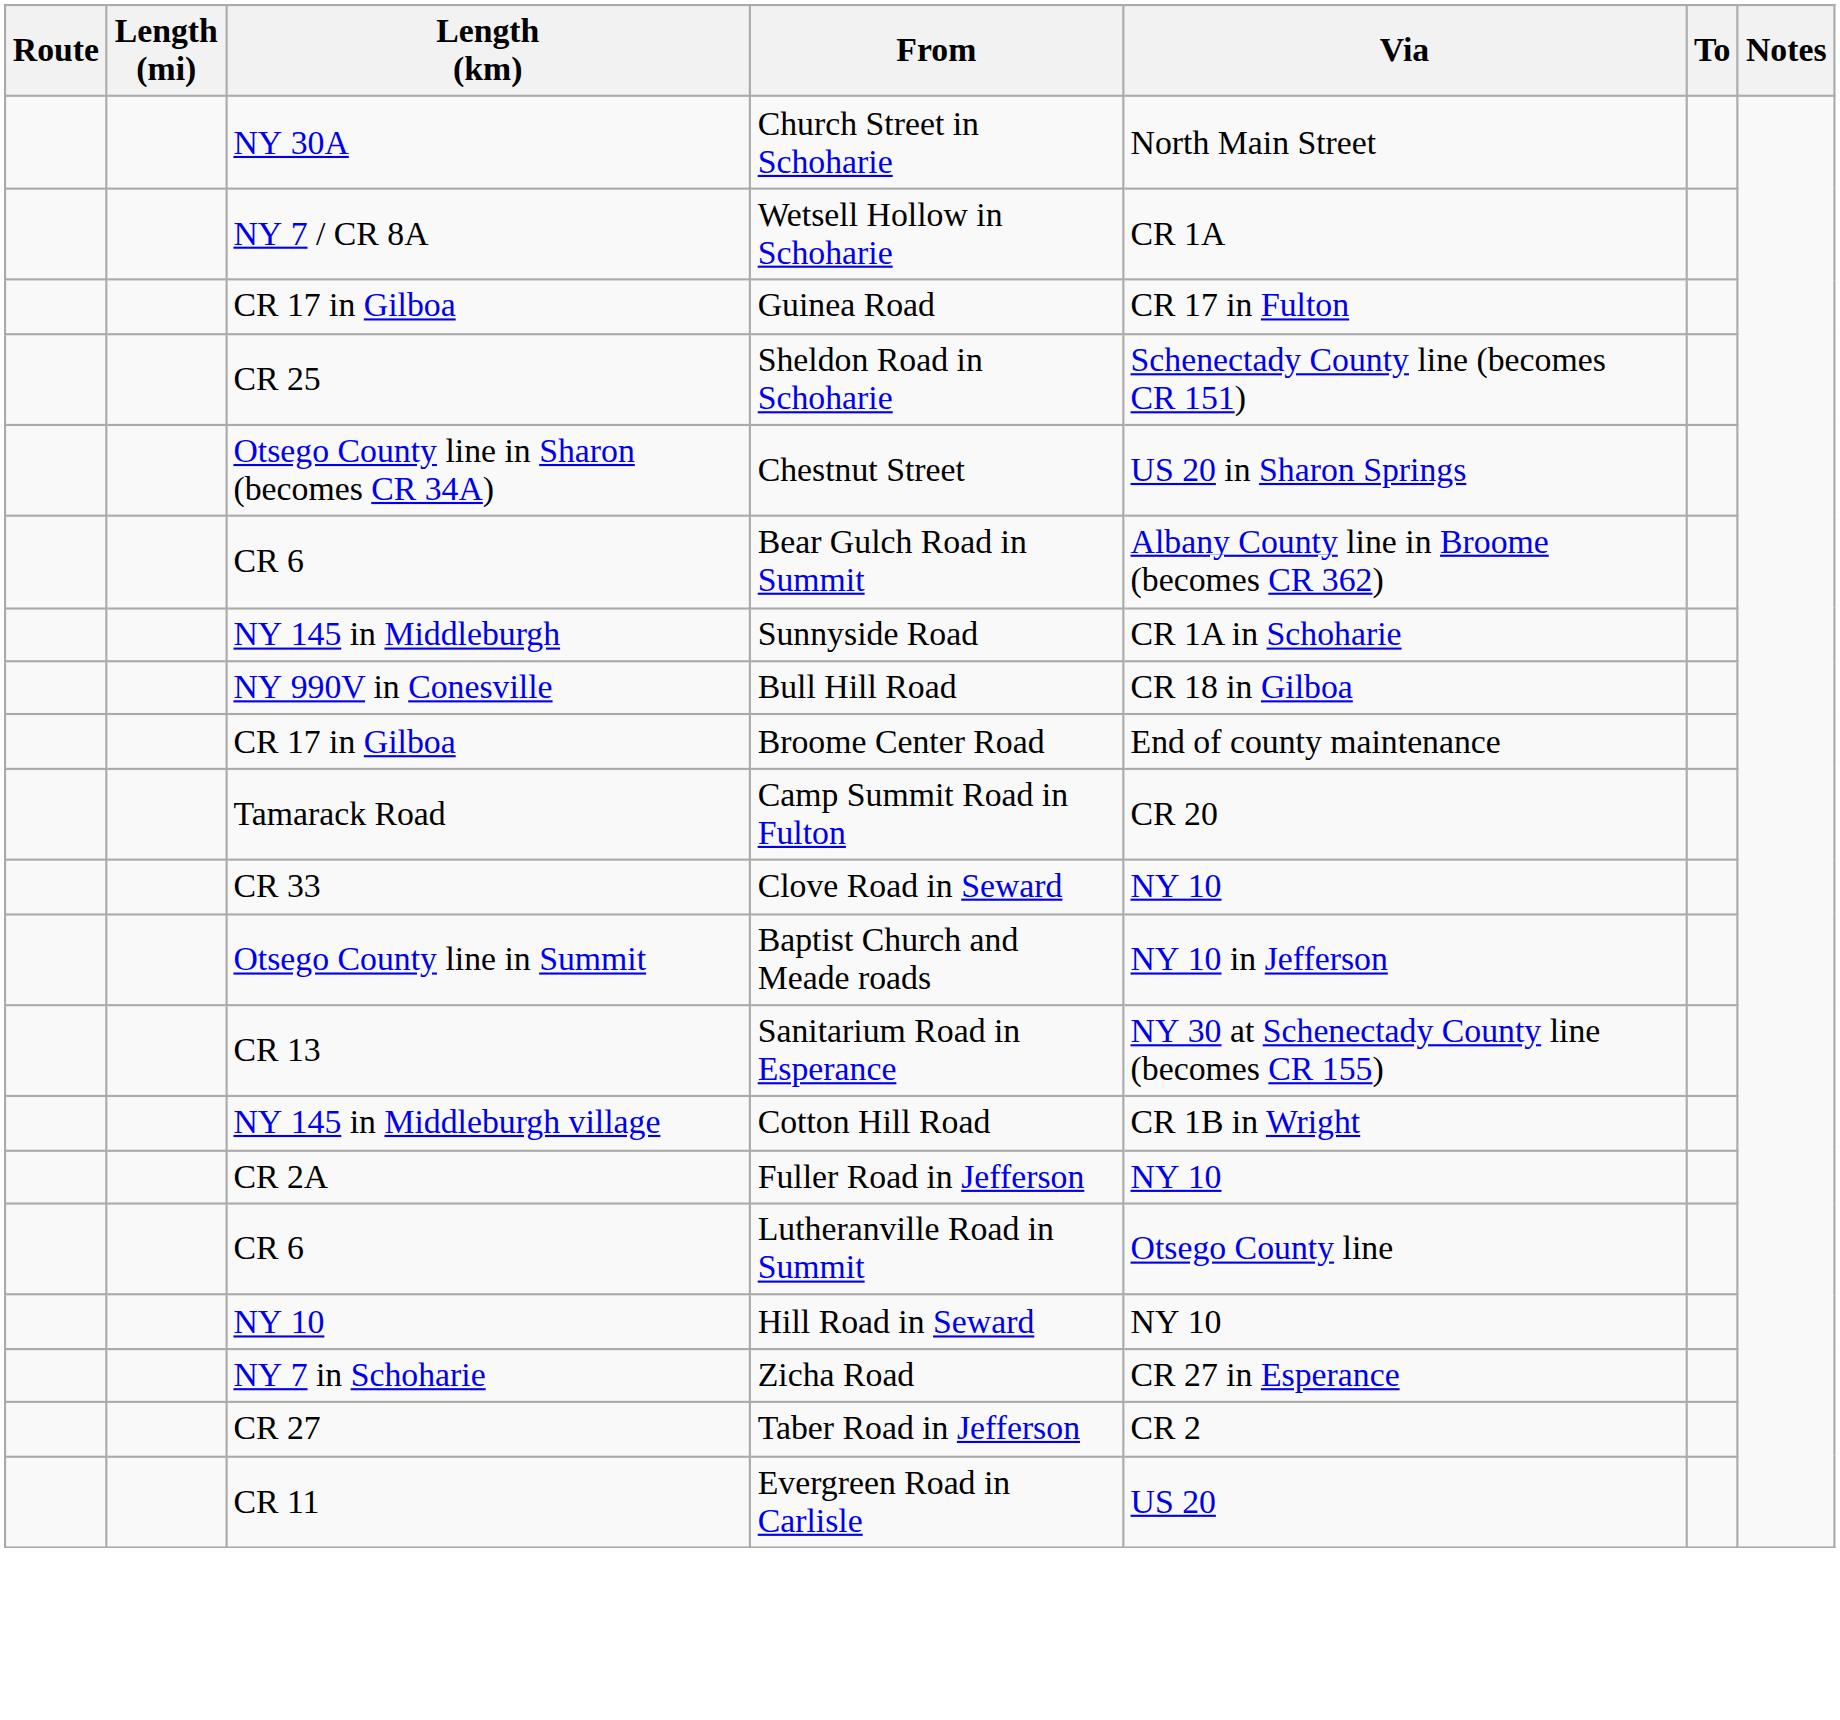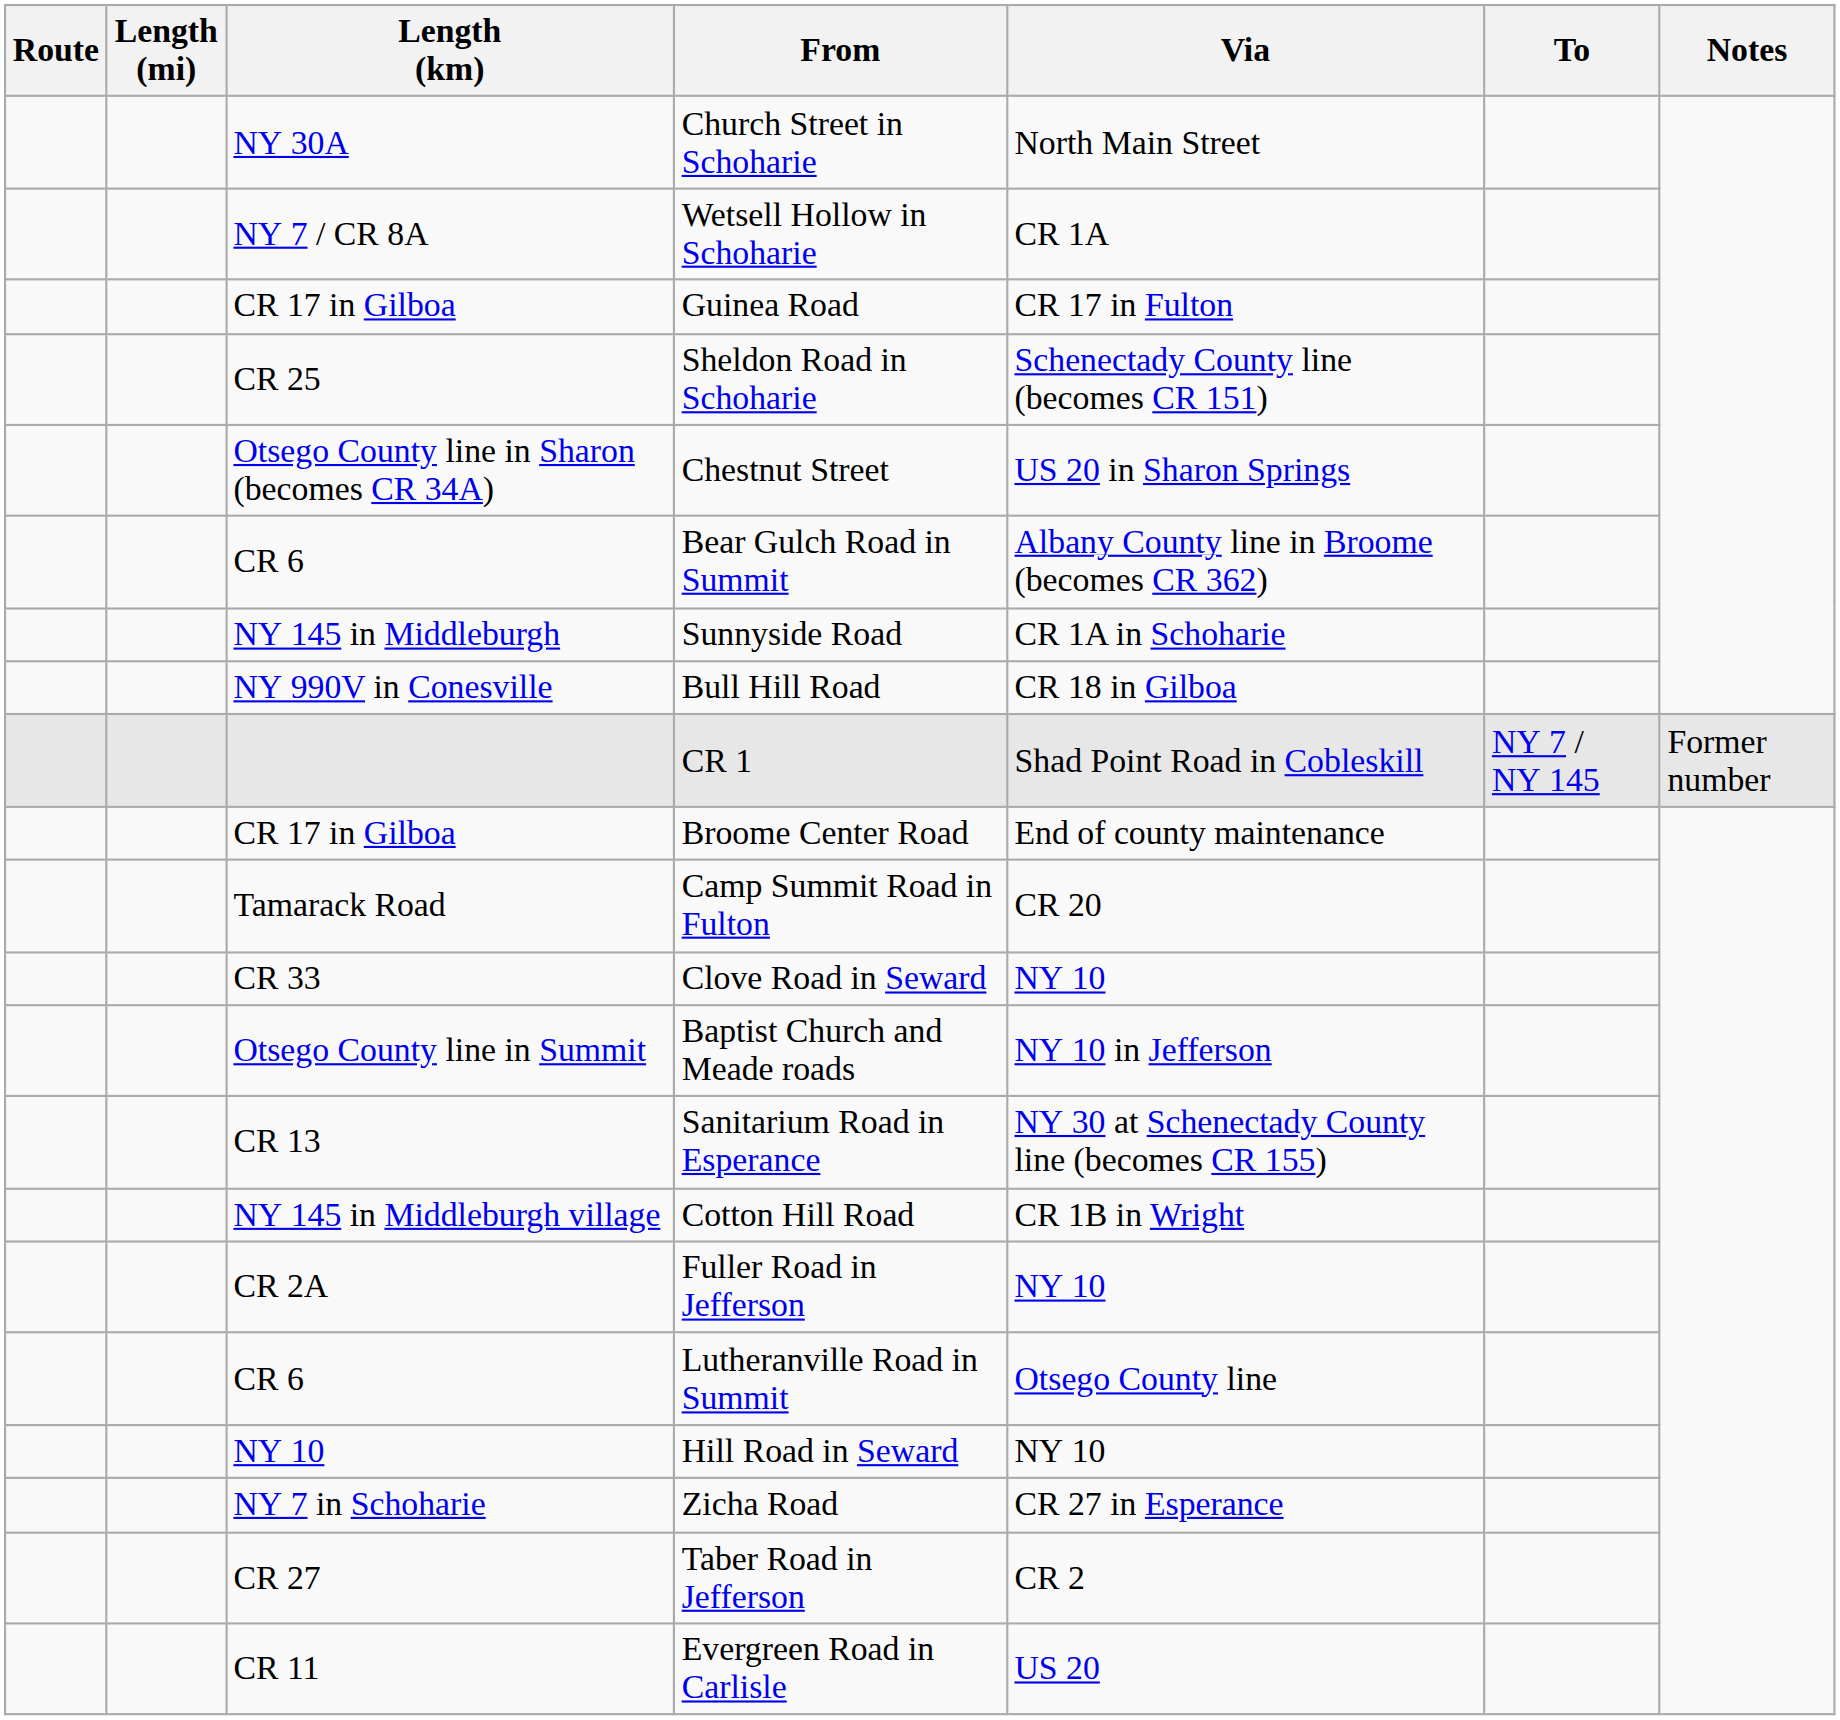+ row: CR 1 | Shad Point Road in Cobleskill | NY 7 / NY 145 | Former number
